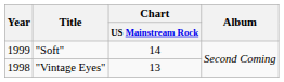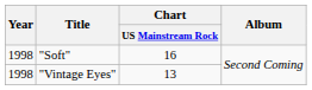"Soft" | Year: 1999 -> 1998
"Soft" | Chart / US Mainstream Rock: 14 -> 16
